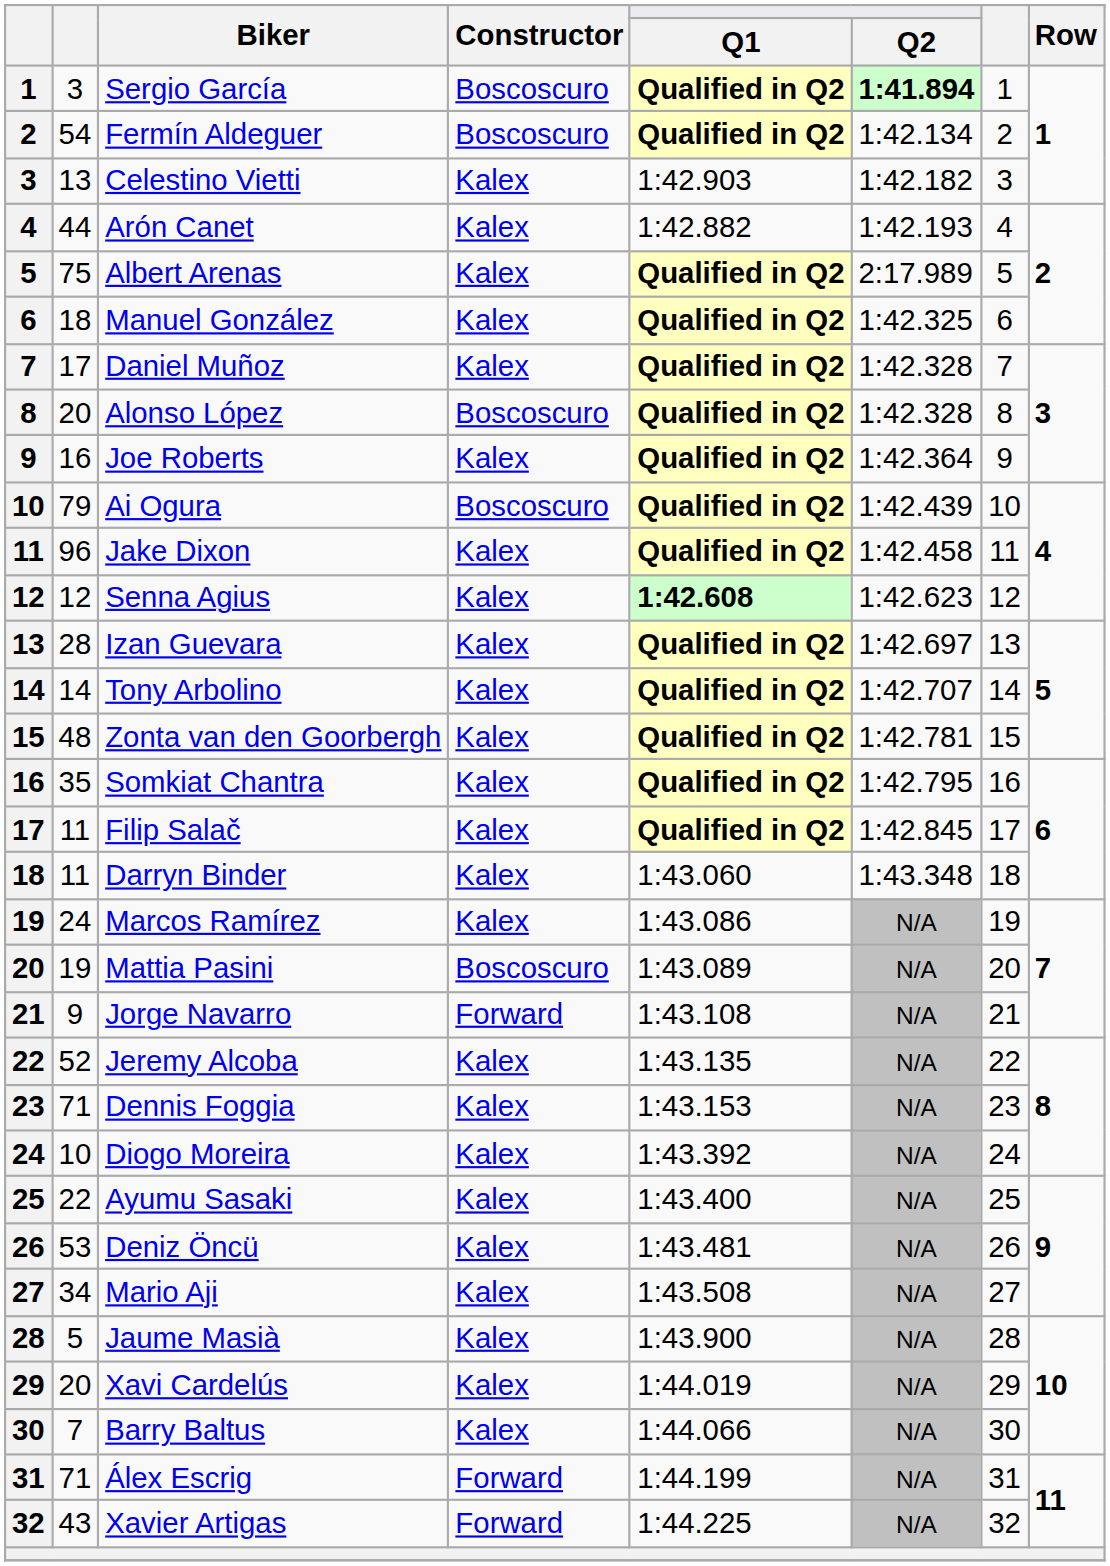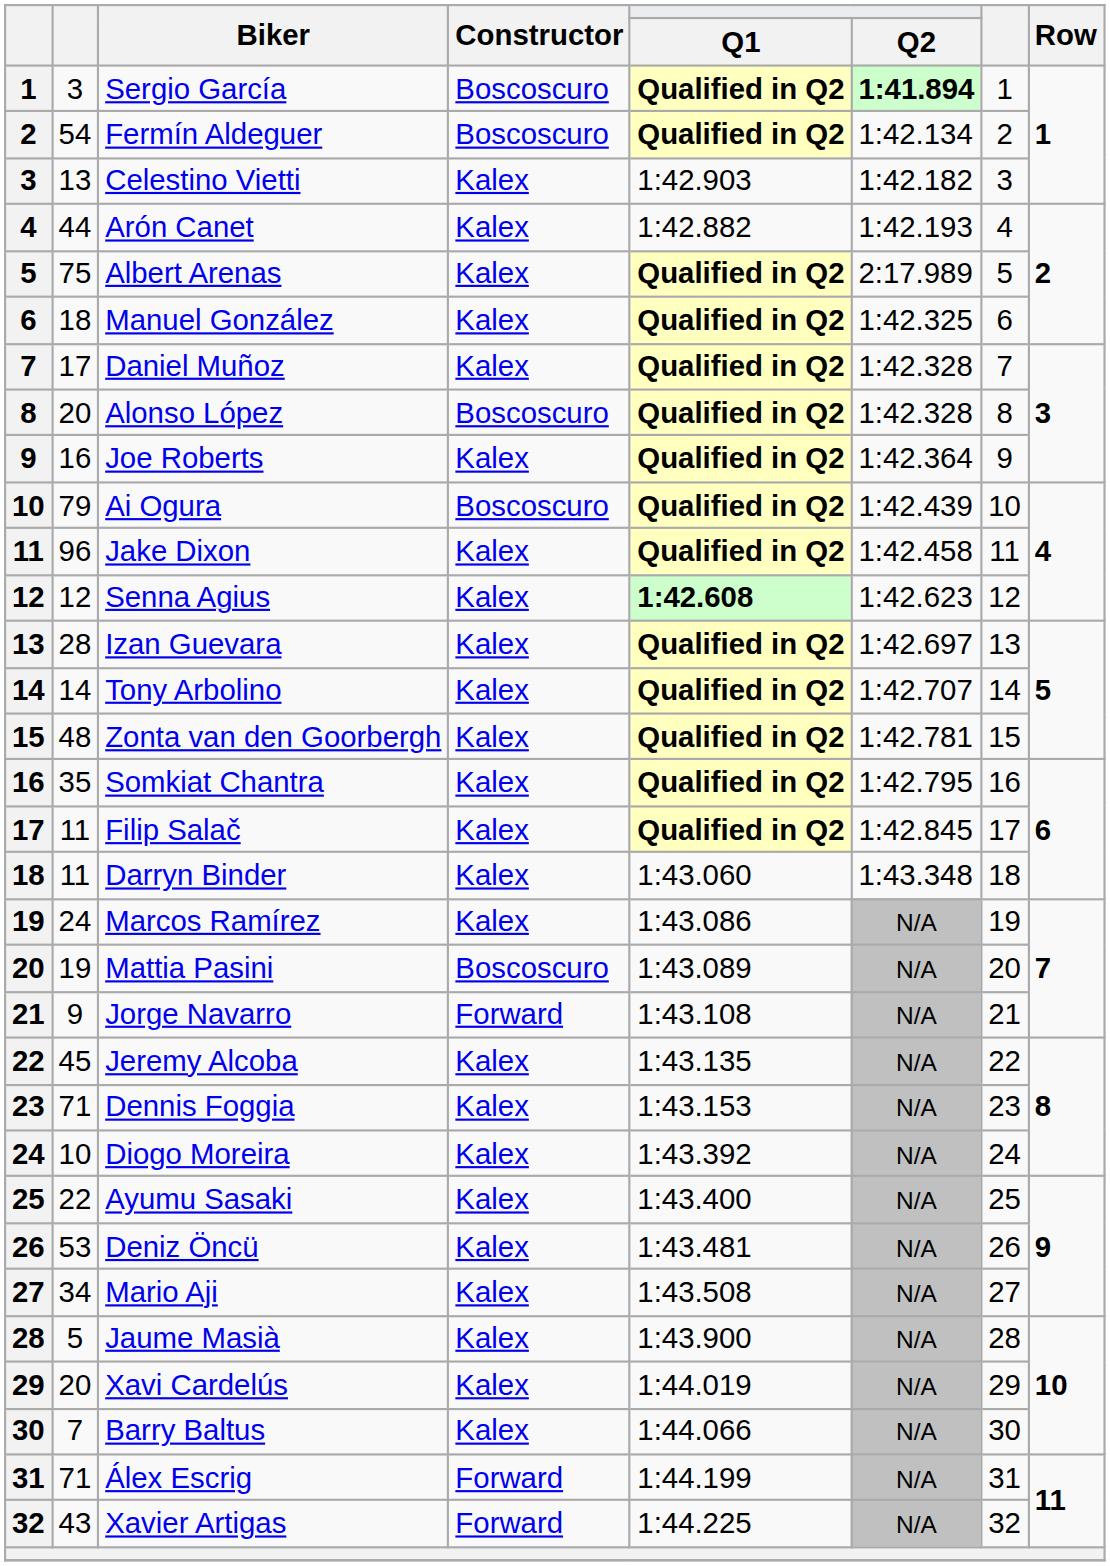Jeremy Alcoba | column 2: 52 -> 45
